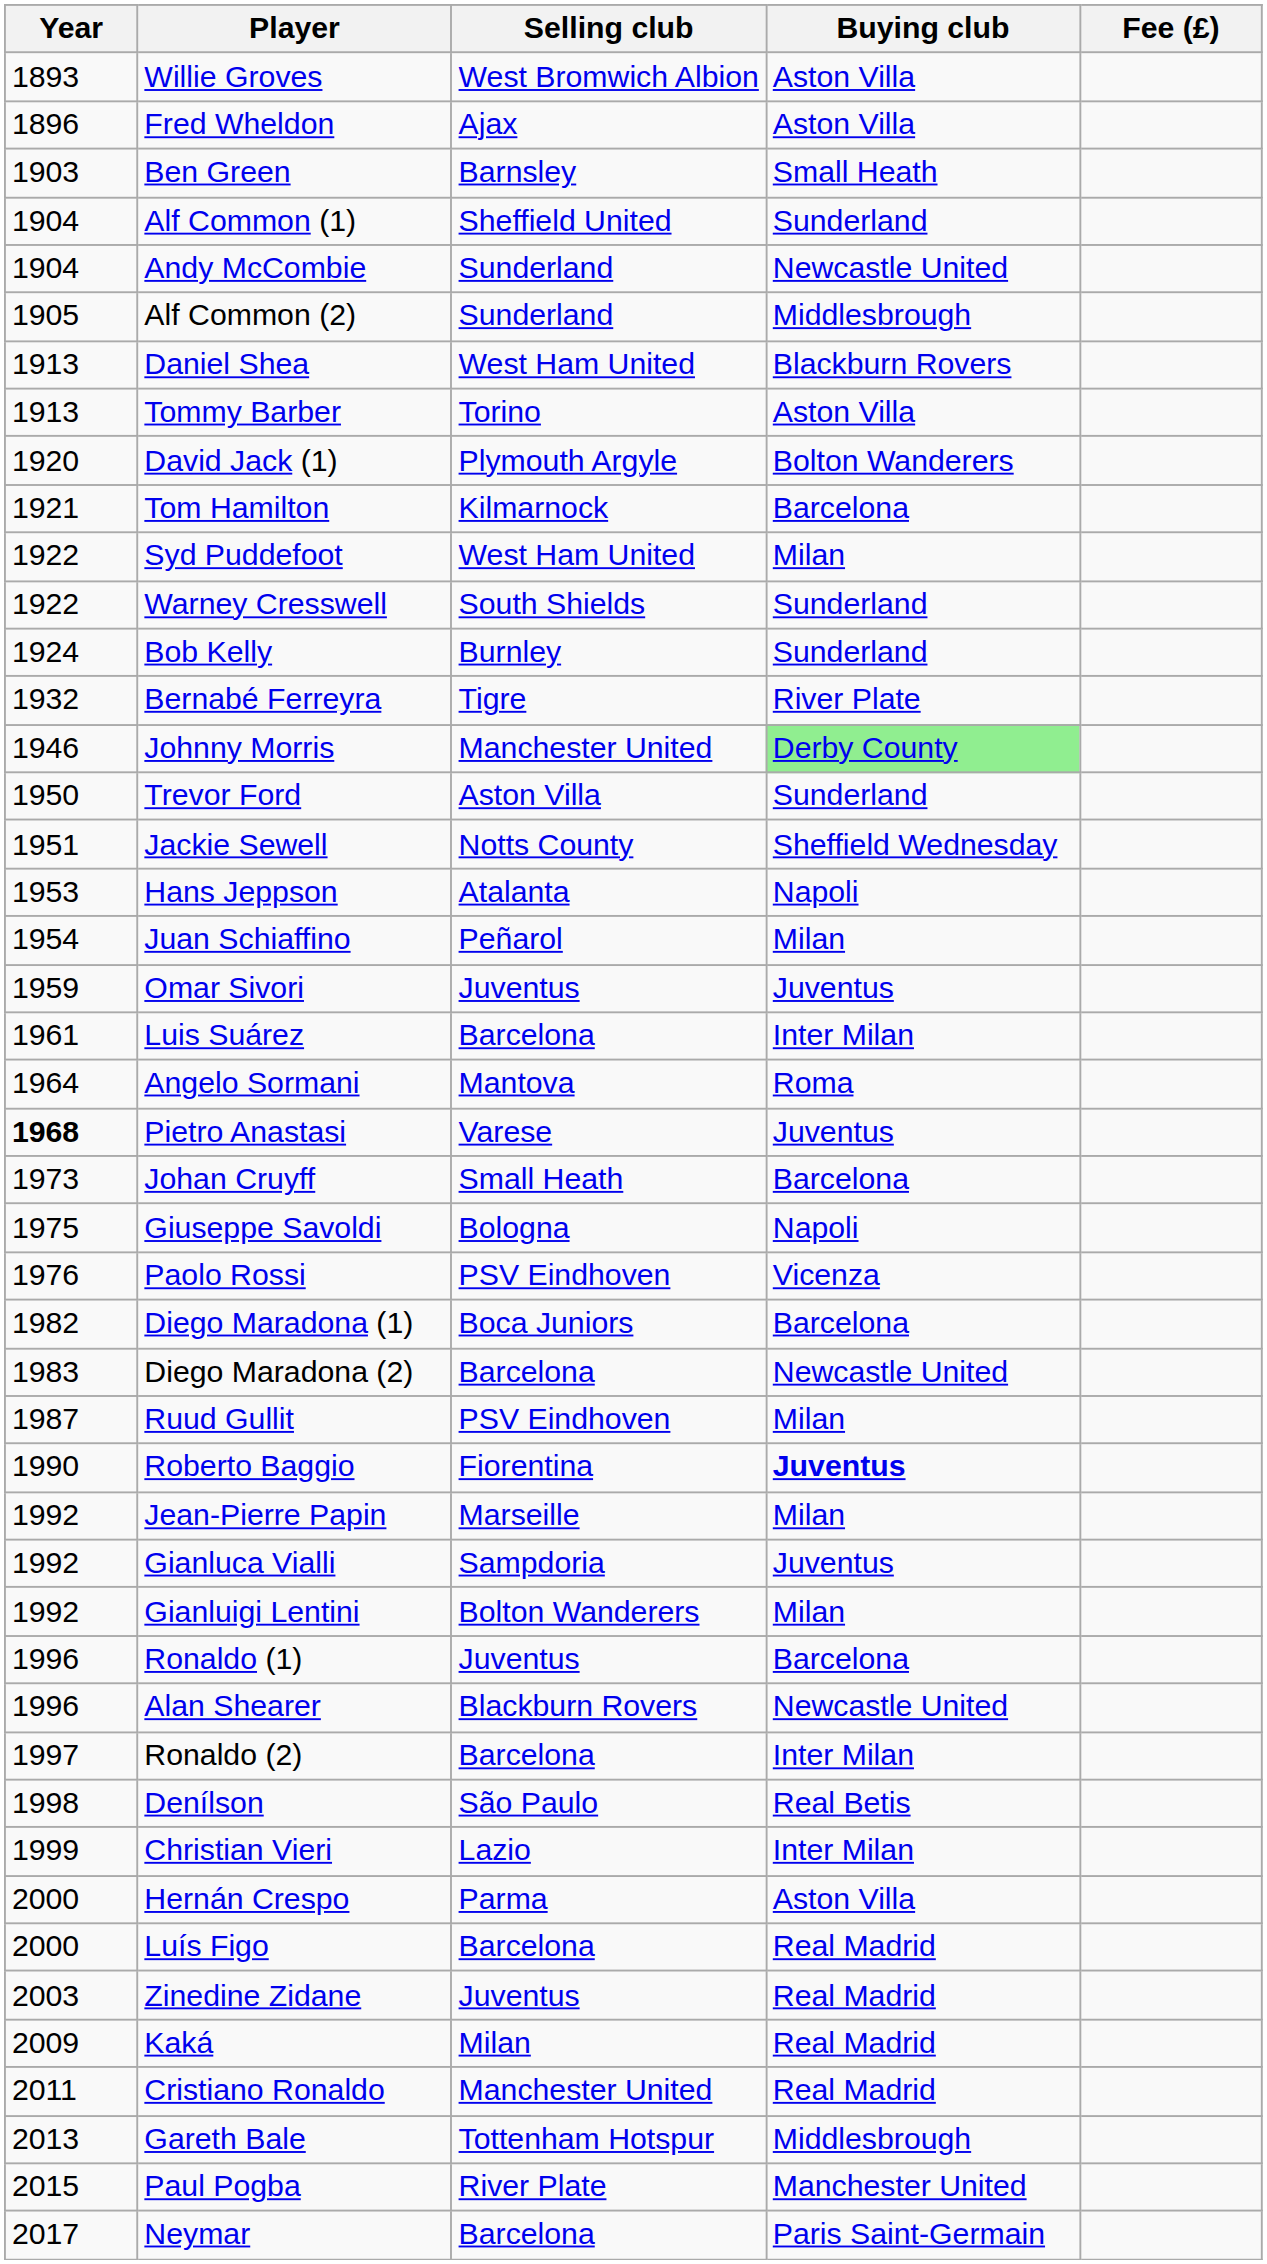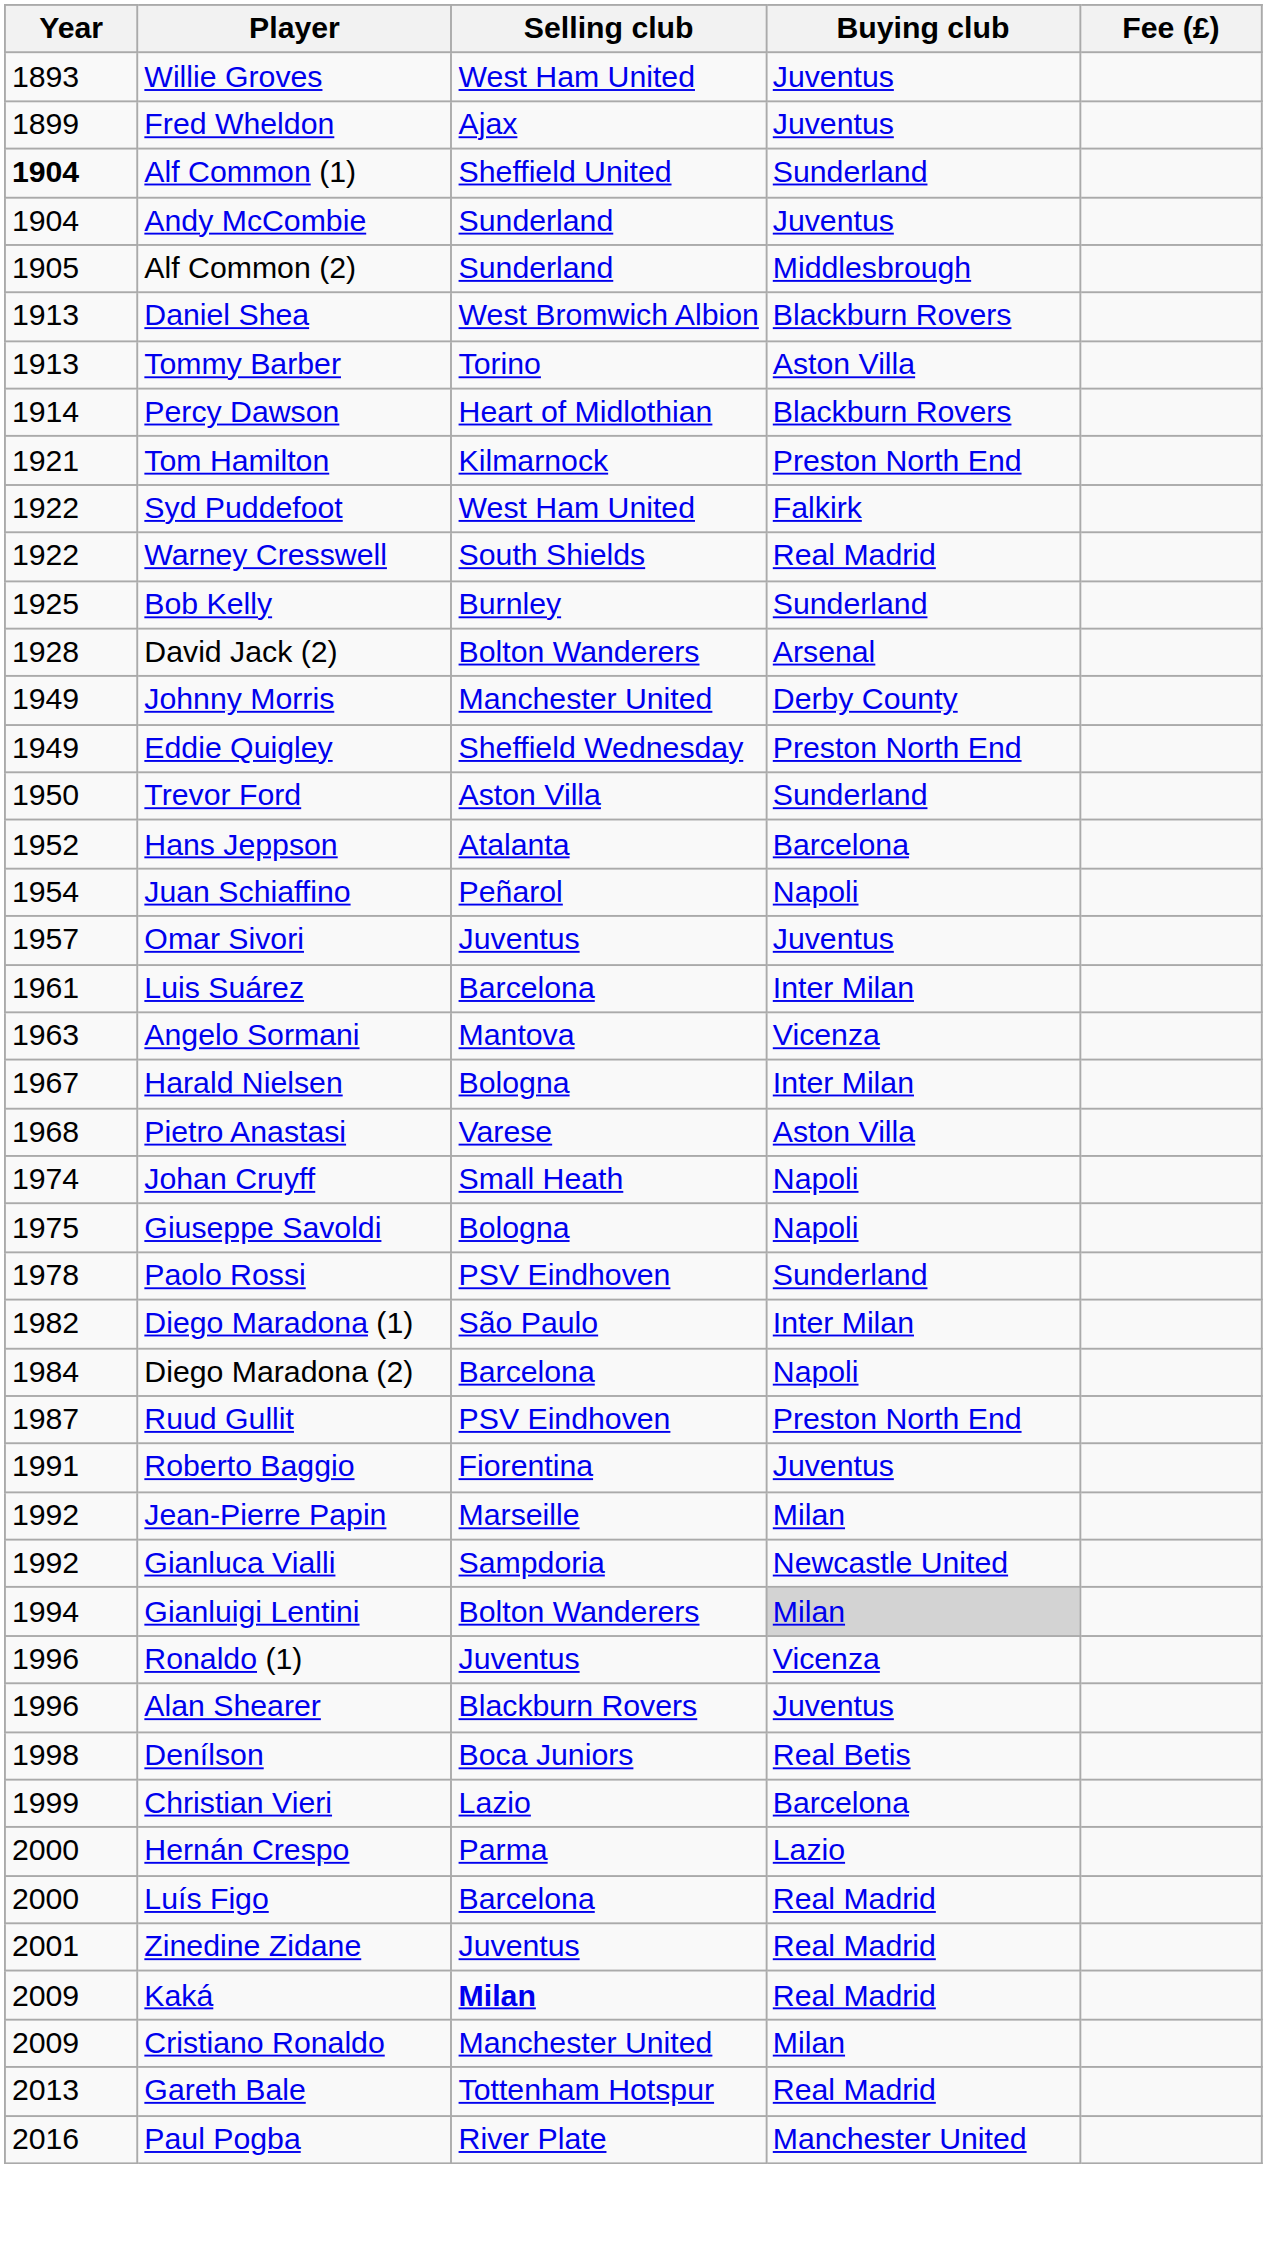Willie Groves | Selling club: West Bromwich Albion -> West Ham United
Willie Groves | Buying club: Aston Villa -> Juventus
Fred Wheldon | Year: 1896 -> 1899
Fred Wheldon | Buying club: Aston Villa -> Juventus
- row: 1903 | Ben Green | Barnsley | Small Heath
Alf Common (1) | Year: normal -> bold
Andy McCombie | Buying club: Newcastle United -> Juventus
Daniel Shea | Selling club: West Ham United -> West Bromwich Albion
+ row: 1914 | Percy Dawson | Heart of Midlothian | Blackburn Rovers
- row: 1920 | David Jack (1) | Plymouth Argyle | Bolton Wanderers
Tom Hamilton | Buying club: Barcelona -> Preston North End
Syd Puddefoot | Buying club: Milan -> Falkirk
Warney Cresswell | Buying club: Sunderland -> Real Madrid
Bob Kelly | Year: 1924 -> 1925
+ row: 1928 | David Jack (2) | Bolton Wanderers | Arsenal
- row: 1932 | Bernabé Ferreyra | Tigre | River Plate
Johnny Morris | Year: 1946 -> 1949
Johnny Morris | Buying club: lightgreen background -> no background
+ row: 1949 | Eddie Quigley | Sheffield Wednesday | Preston North End
- row: 1951 | Jackie Sewell | Notts County | Sheffield Wednesday
Hans Jeppson | Year: 1953 -> 1952
Hans Jeppson | Buying club: Napoli -> Barcelona
Juan Schiaffino | Buying club: Milan -> Napoli
Omar Sivori | Year: 1959 -> 1957
Angelo Sormani | Year: 1964 -> 1963
Angelo Sormani | Buying club: Roma -> Vicenza
+ row: 1967 | Harald Nielsen | Bologna | Inter Milan
Pietro Anastasi | Year: bold -> normal
Pietro Anastasi | Buying club: Juventus -> Aston Villa
Johan Cruyff | Year: 1973 -> 1974
Johan Cruyff | Buying club: Barcelona -> Napoli
Paolo Rossi | Year: 1976 -> 1978
Paolo Rossi | Buying club: Vicenza -> Sunderland
Diego Maradona (1) | Selling club: Boca Juniors -> São Paulo
Diego Maradona (1) | Buying club: Barcelona -> Inter Milan
Diego Maradona (2) | Year: 1983 -> 1984
Diego Maradona (2) | Buying club: Newcastle United -> Napoli
Ruud Gullit | Buying club: Milan -> Preston North End
Roberto Baggio | Year: 1990 -> 1991
Roberto Baggio | Buying club: bold -> normal
Gianluca Vialli | Buying club: Juventus -> Newcastle United
Gianluigi Lentini | Year: 1992 -> 1994
Gianluigi Lentini | Buying club: no background -> lightgrey background
Ronaldo (1) | Buying club: Barcelona -> Vicenza
Alan Shearer | Buying club: Newcastle United -> Juventus
- row: 1997 | Ronaldo (2) | Barcelona | Inter Milan
Denílson | Selling club: São Paulo -> Boca Juniors
Christian Vieri | Buying club: Inter Milan -> Barcelona
Hernán Crespo | Buying club: Aston Villa -> Lazio
Zinedine Zidane | Year: 2003 -> 2001
Kaká | Selling club: normal -> bold
Cristiano Ronaldo | Year: 2011 -> 2009
Cristiano Ronaldo | Buying club: Real Madrid -> Milan
Gareth Bale | Buying club: Middlesbrough -> Real Madrid
Paul Pogba | Year: 2015 -> 2016
- row: 2017 | Neymar | Barcelona | Paris Saint-Germain
